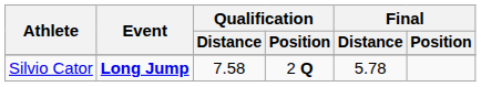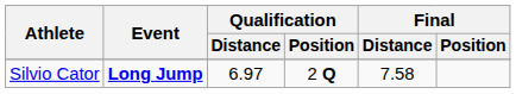Silvio Cator | Qualification / Distance: 7.58 -> 6.97
Silvio Cator | Final / Distance: 5.78 -> 7.58
